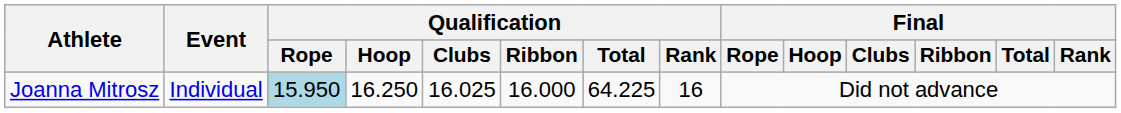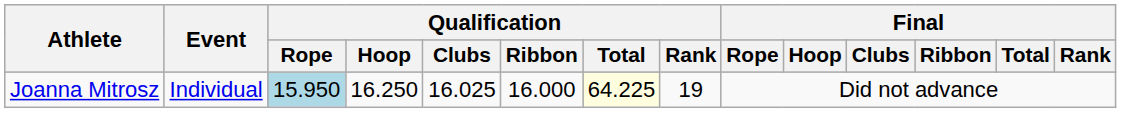Joanna Mitrosz | Qualification / Total: no background -> lightyellow background
Joanna Mitrosz | Qualification / Rank: 16 -> 19
